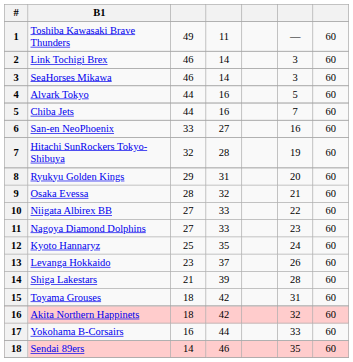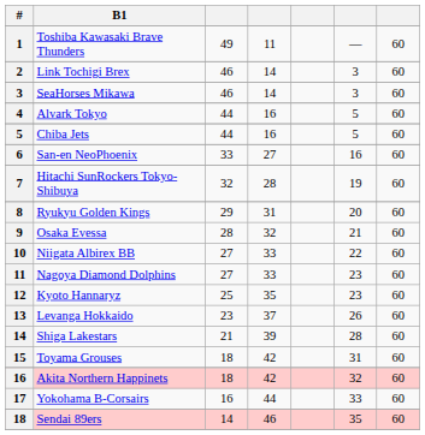Chiba Jets | column 6: 7 -> 5
Kyoto Hannaryz | column 6: 24 -> 23
